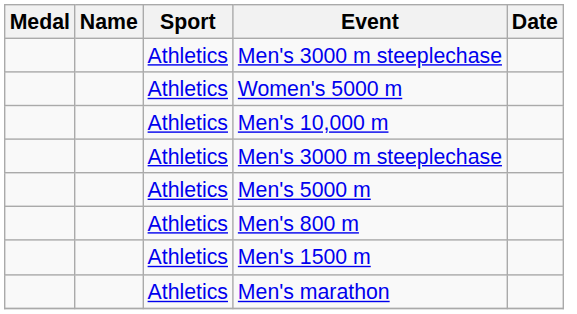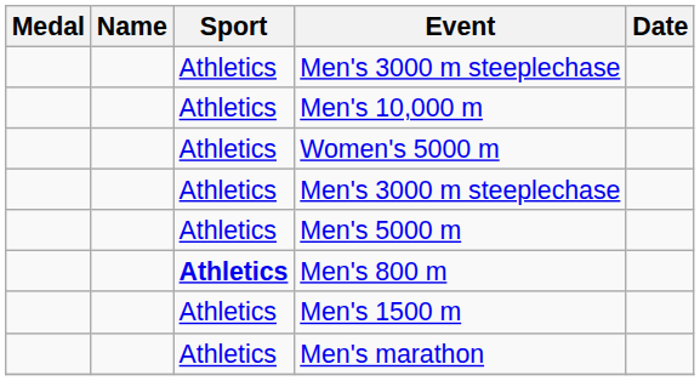rows swapped: Women's 5000 m <-> Men's 10,000 m
Men's 800 m | Sport: normal -> bold
